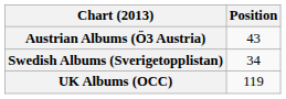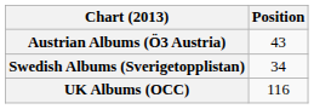UK Albums (OCC) | Position: 119 -> 116
